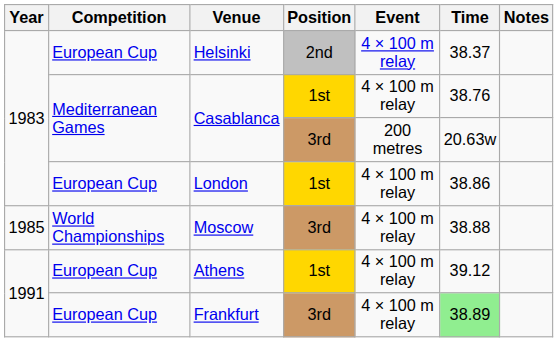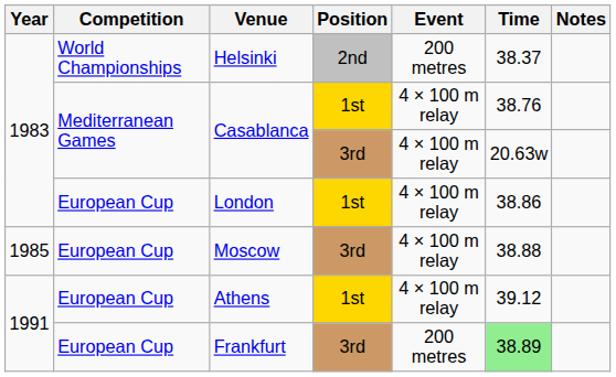Helsinki | Competition: European Cup -> World Championships
Helsinki | Event: 4 × 100 m relay -> 200 metres
Casablanca / 3rd | Event: 200 metres -> 4 × 100 m relay
Moscow | Competition: World Championships -> European Cup
Frankfurt | Event: 4 × 100 m relay -> 200 metres
